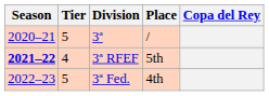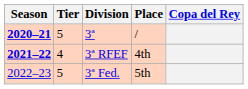3ª | Season: normal -> bold
3ª RFEF | Place: 5th -> 4th
3ª Fed. | Place: 4th -> 5th
